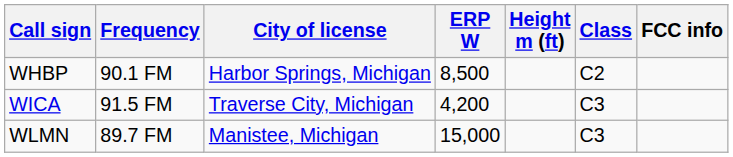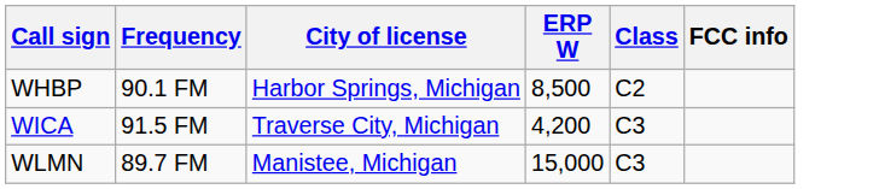- column: Height m (ft)
